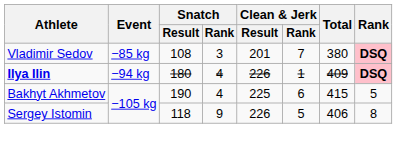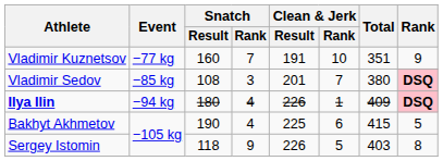+ row: Vladimir Kuznetsov | −77 kg | 160 | 7 | 191 | 10 | 351 | 9
Sergey Istomin | Total: 406 -> 403
